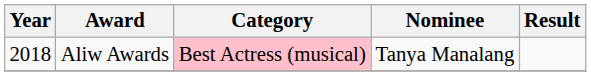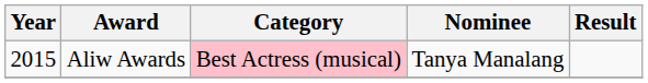Aliw Awards | Year: 2018 -> 2015
